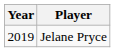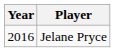Jelane Pryce | Year: 2019 -> 2016
